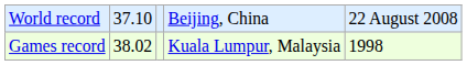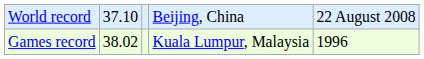Games record | column 5: 1998 -> 1996
